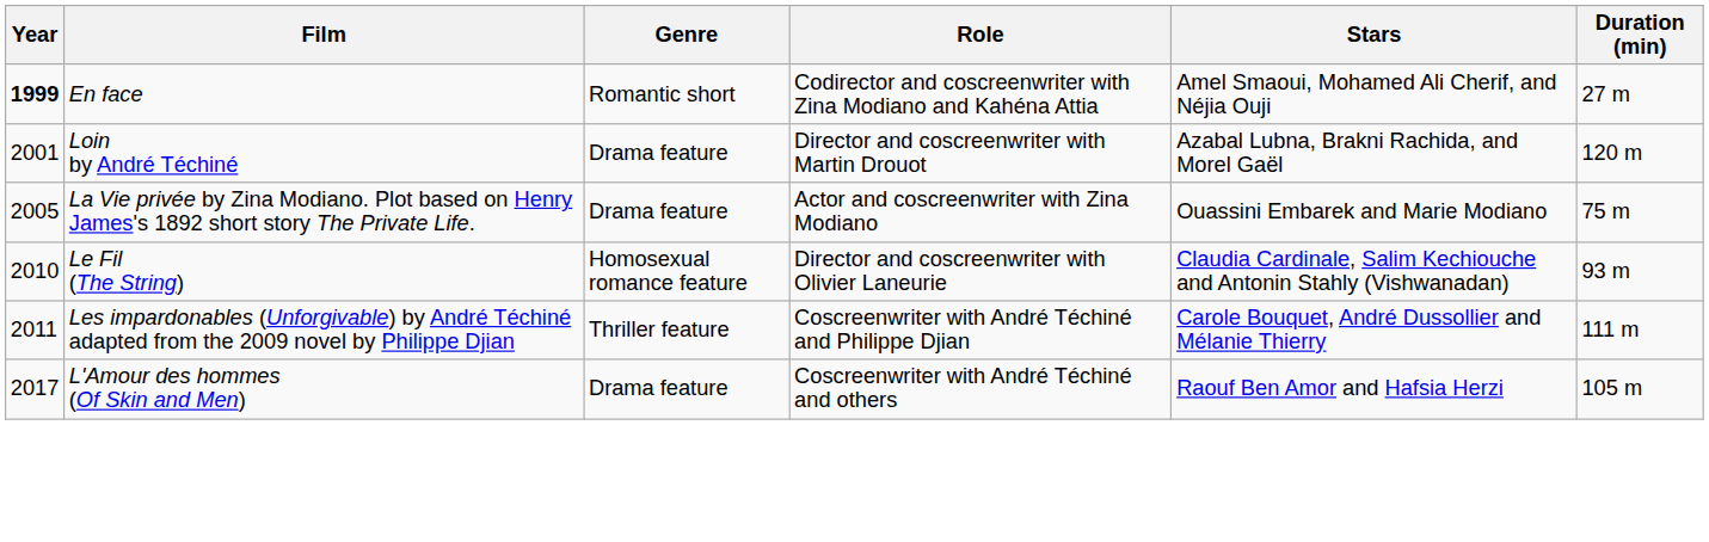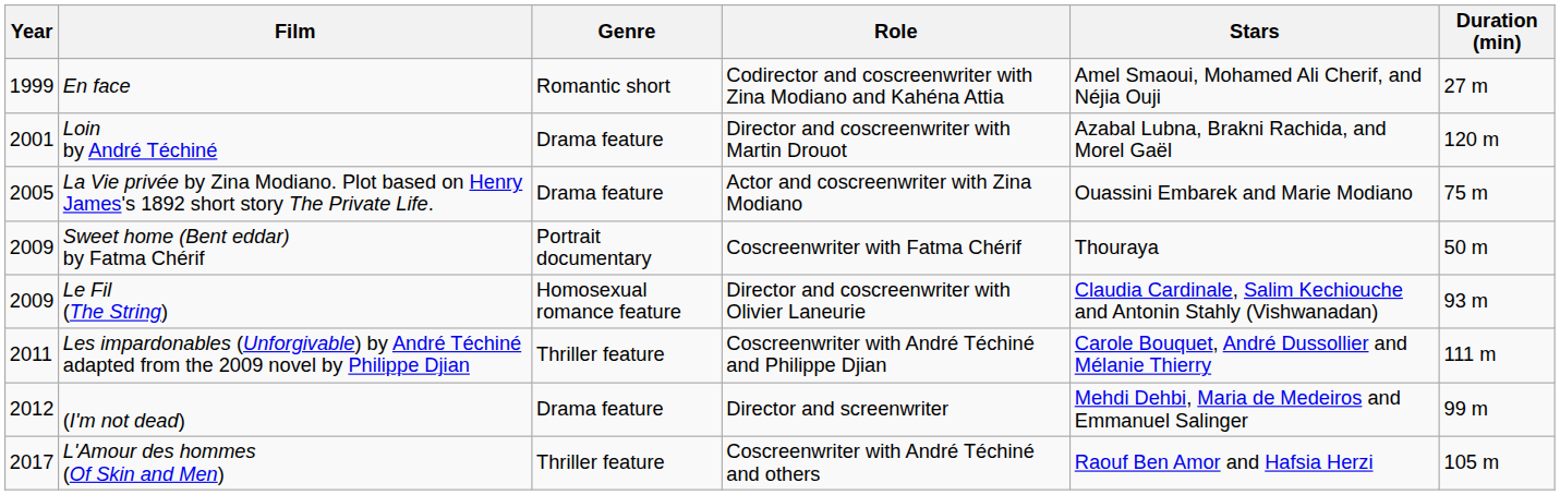En face | Year: bold -> normal
+ row: 2009 | Sweet home (Bent eddar) by Fatma Chérif | Portrait documentary | Coscreenwriter with Fatma Chérif | Thouraya | 50 m
Le Fil (The String) | Year: 2010 -> 2009
+ row: 2012 | (I'm not dead) | Drama feature | Director and screenwriter | Mehdi Dehbi, Maria de Medeiros and Emmanuel Salinger | 99 m
L'Amour des hommes (Of Skin and Men) | Genre: Drama feature -> Thriller feature
